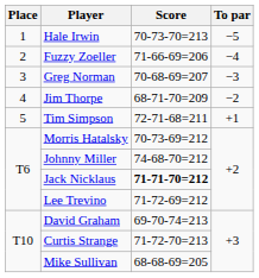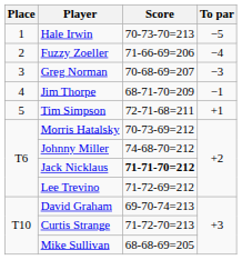Jim Thorpe | To par: −2 -> −1
